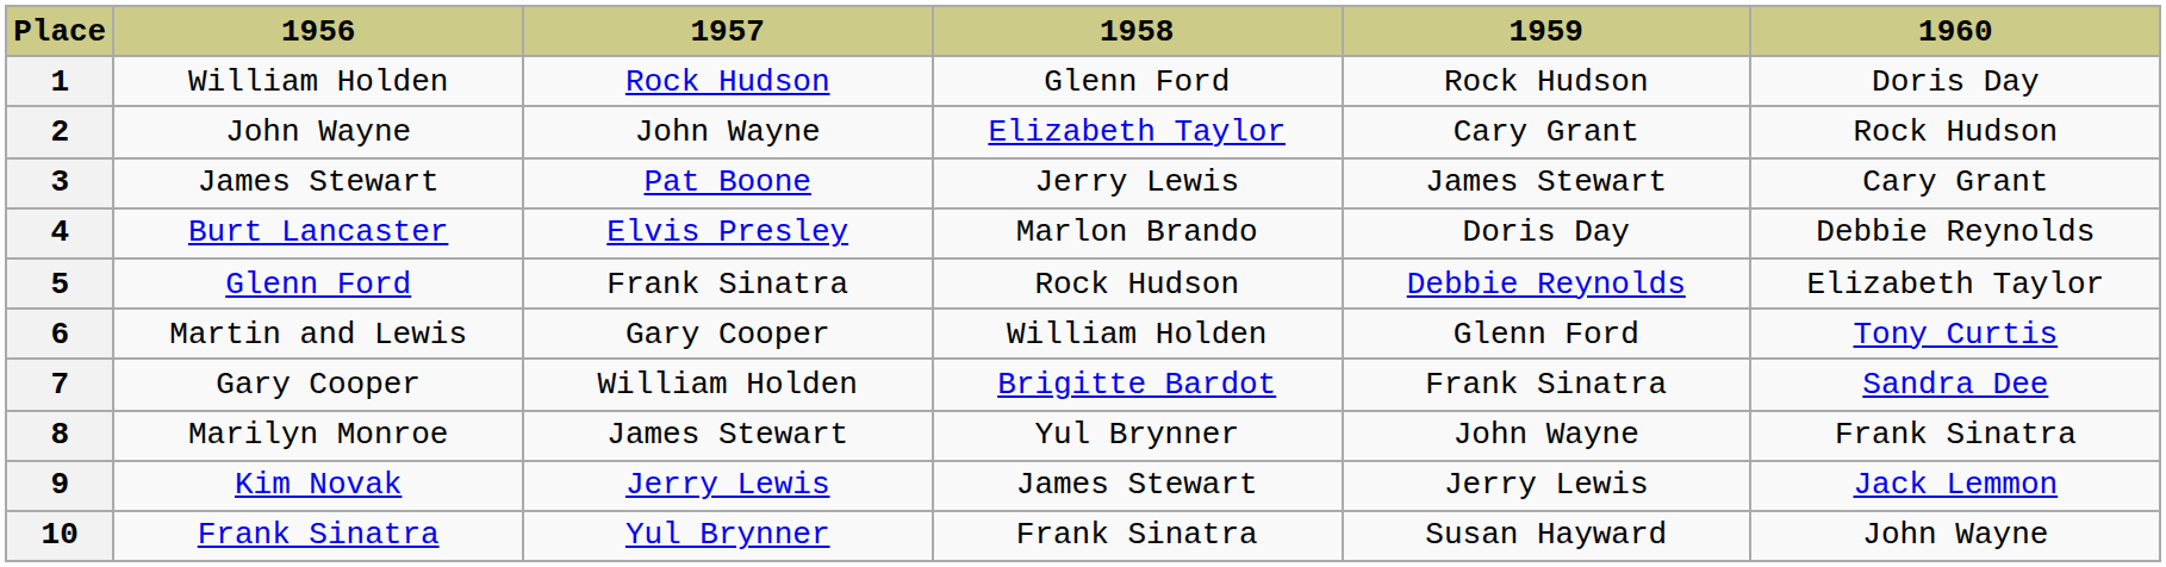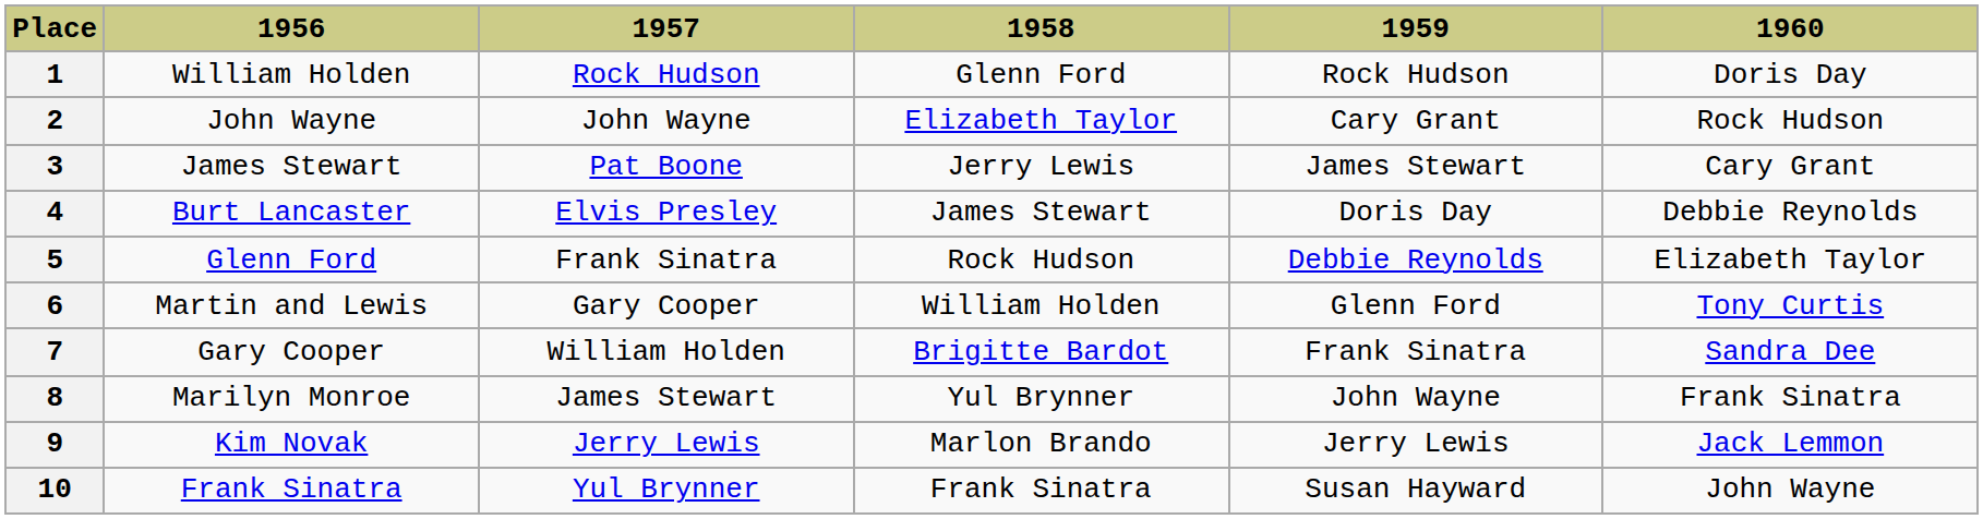4 | 1958: Marlon Brando -> James Stewart
9 | 1958: James Stewart -> Marlon Brando
